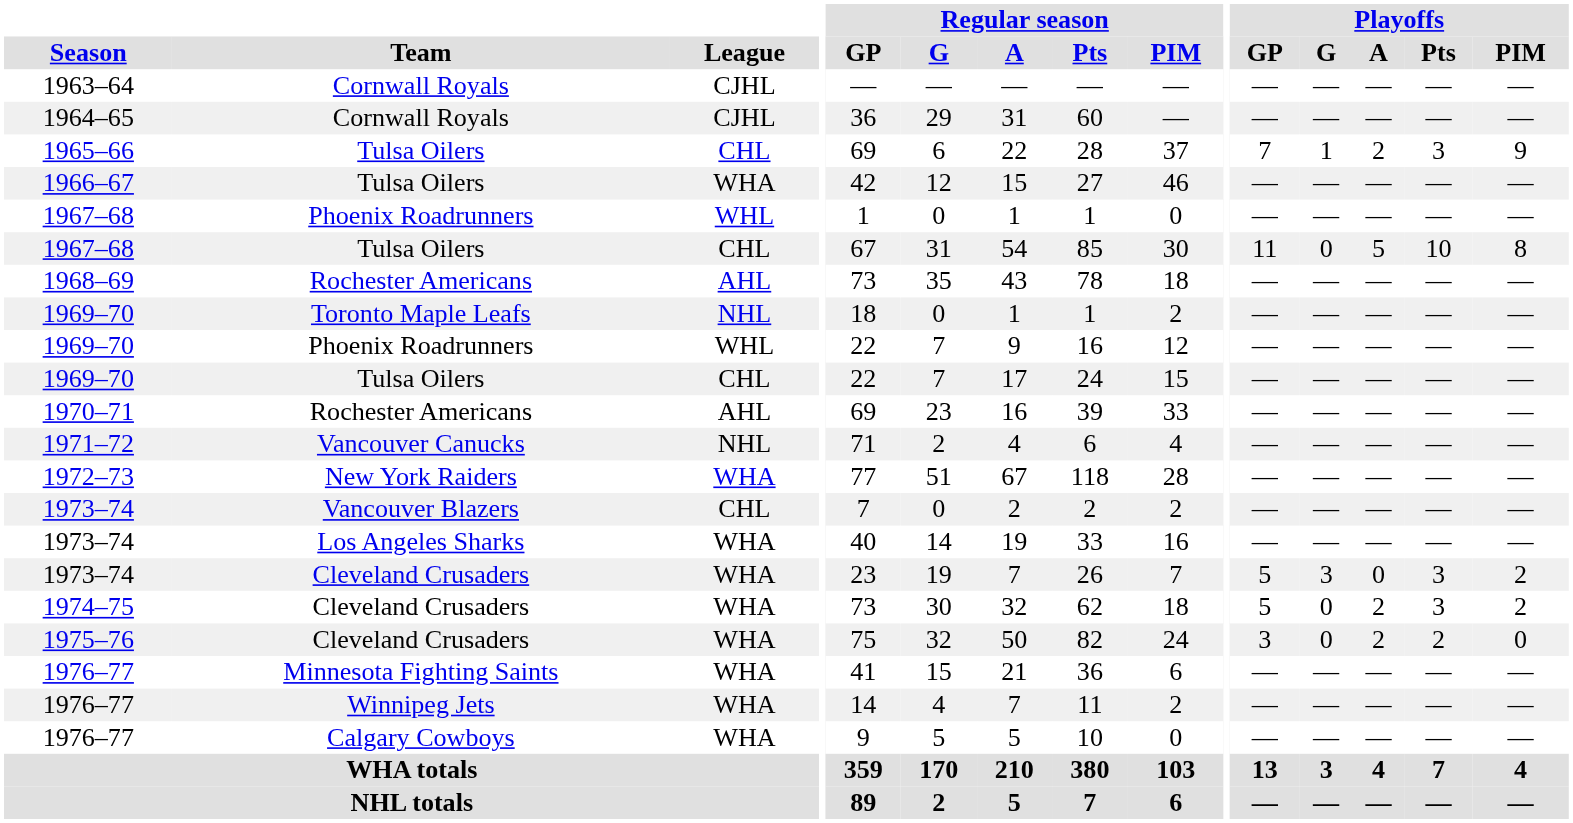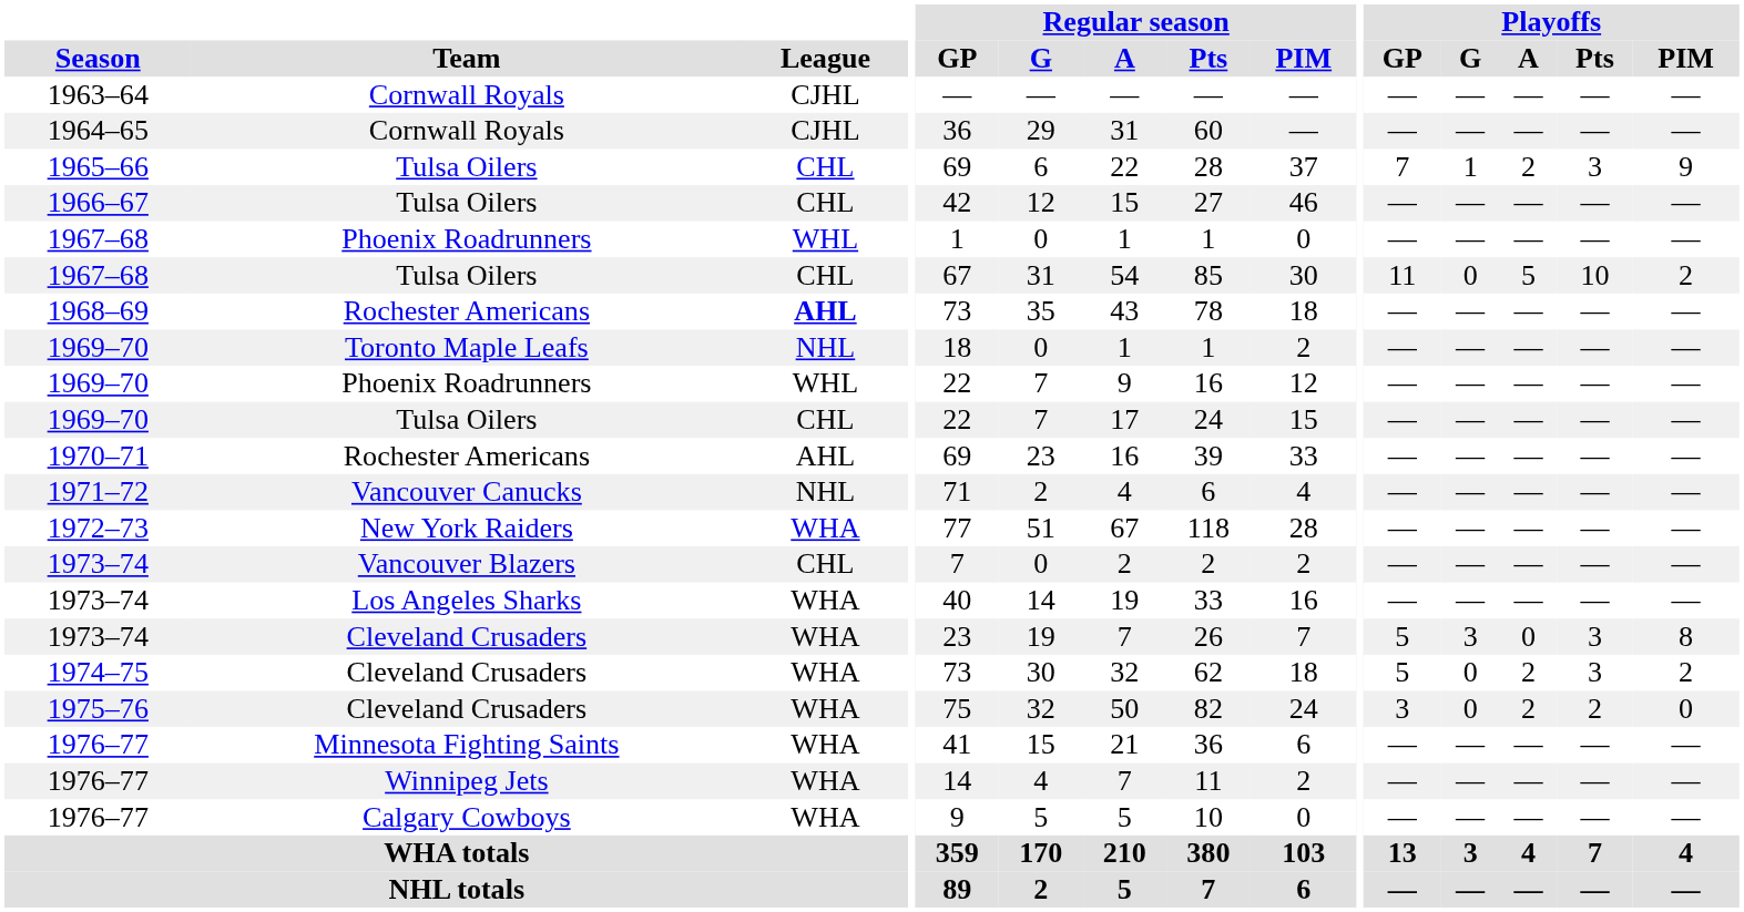1966–67 | League: WHA -> CHL
1967–68 / Tulsa Oilers | Playoffs / PIM: 8 -> 2
1968–69 | League: normal -> bold
1973–74 / Cleveland Crusaders | Playoffs / PIM: 2 -> 8
